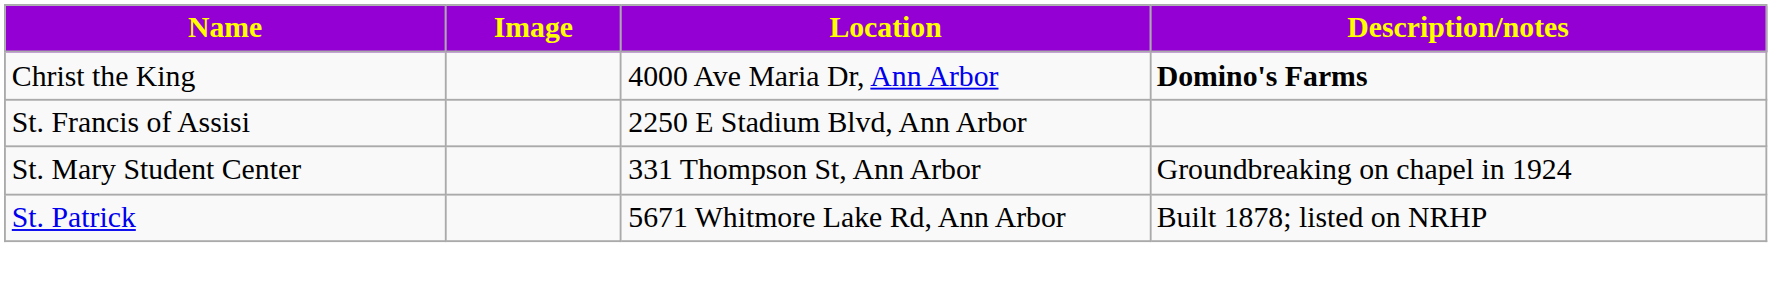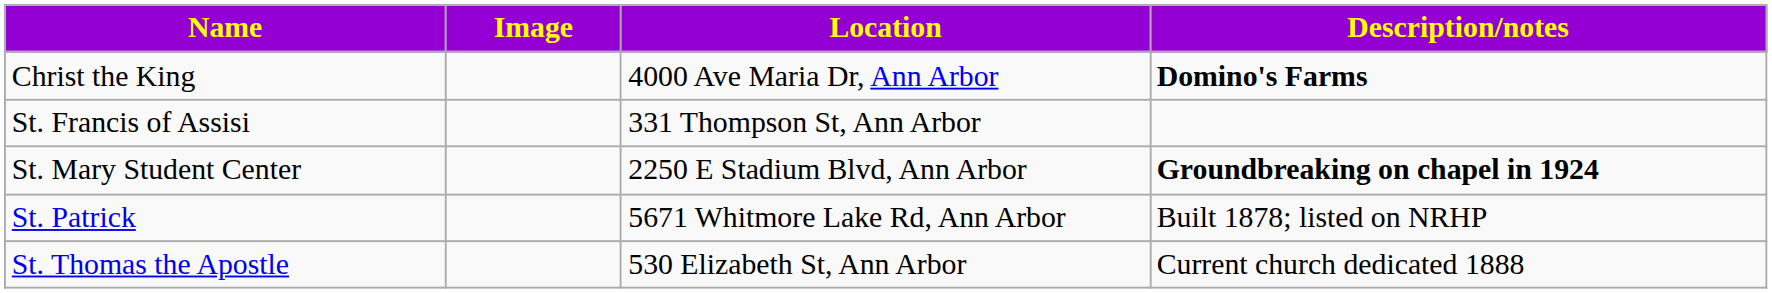St. Francis of Assisi | Location: 2250 E Stadium Blvd, Ann Arbor -> 331 Thompson St, Ann Arbor
St. Mary Student Center | Location: 331 Thompson St, Ann Arbor -> 2250 E Stadium Blvd, Ann Arbor
St. Mary Student Center | Description/notes: normal -> bold
+ row: St. Thomas the Apostle | 530 Elizabeth St, Ann Arbor | Current church dedicated 1888
